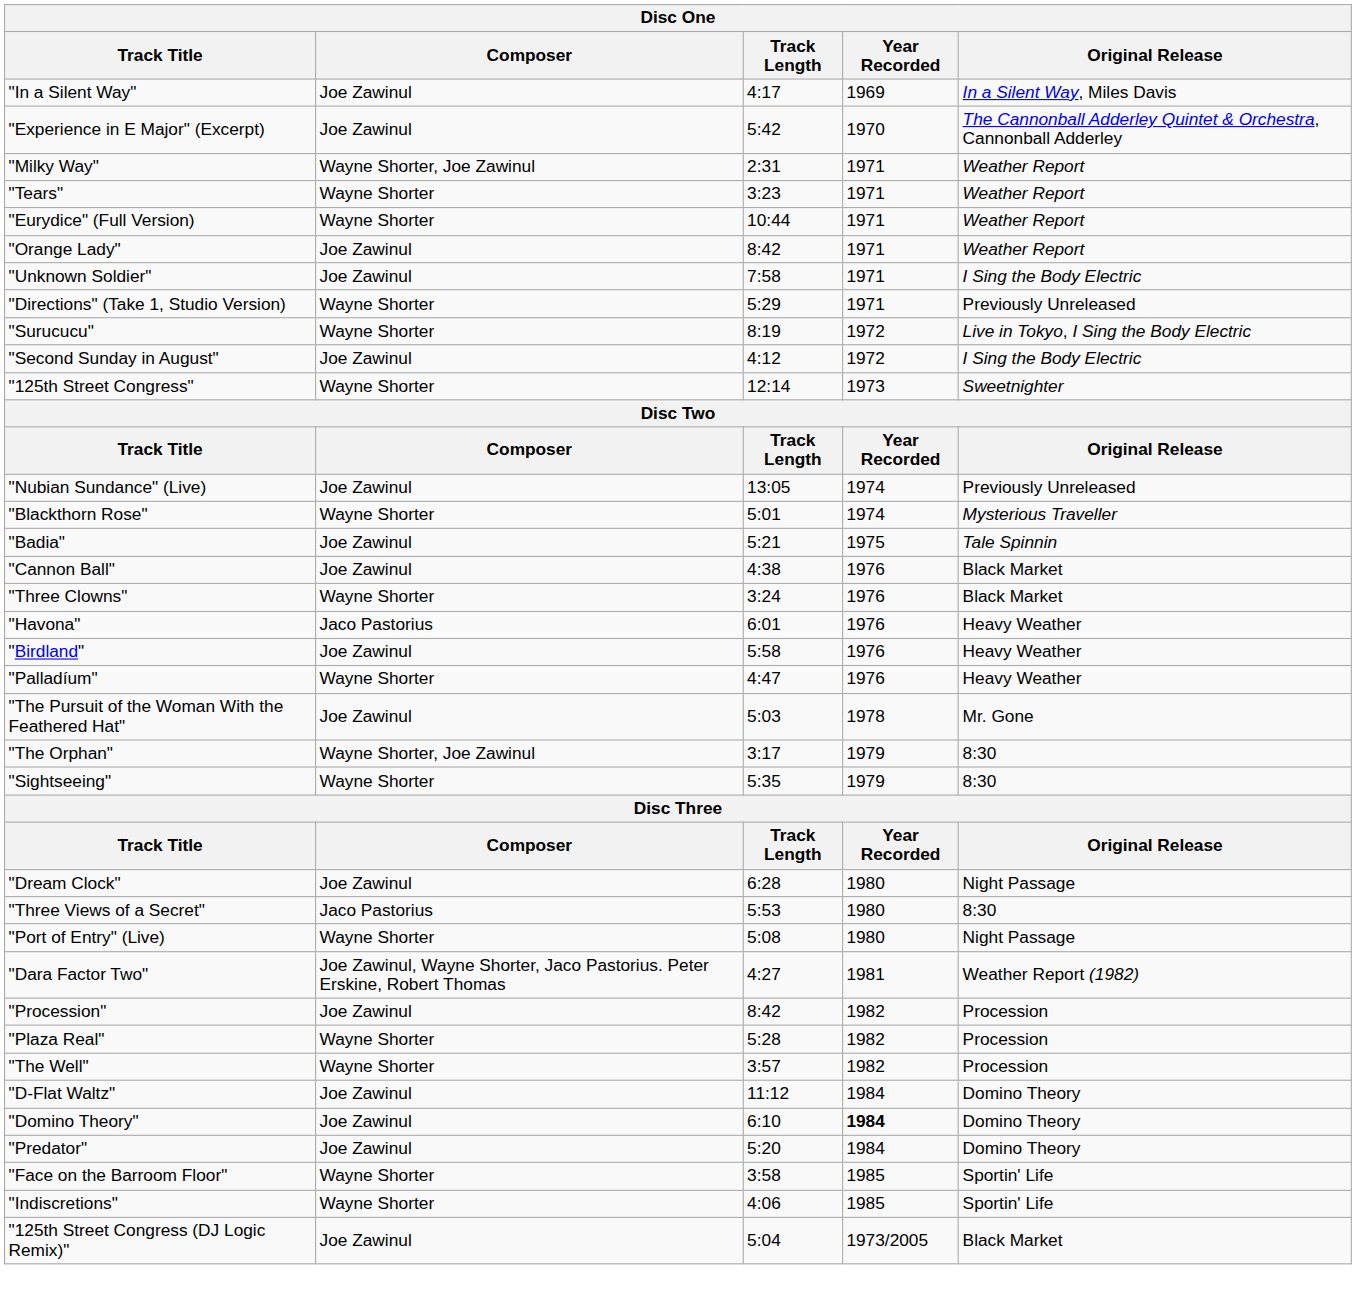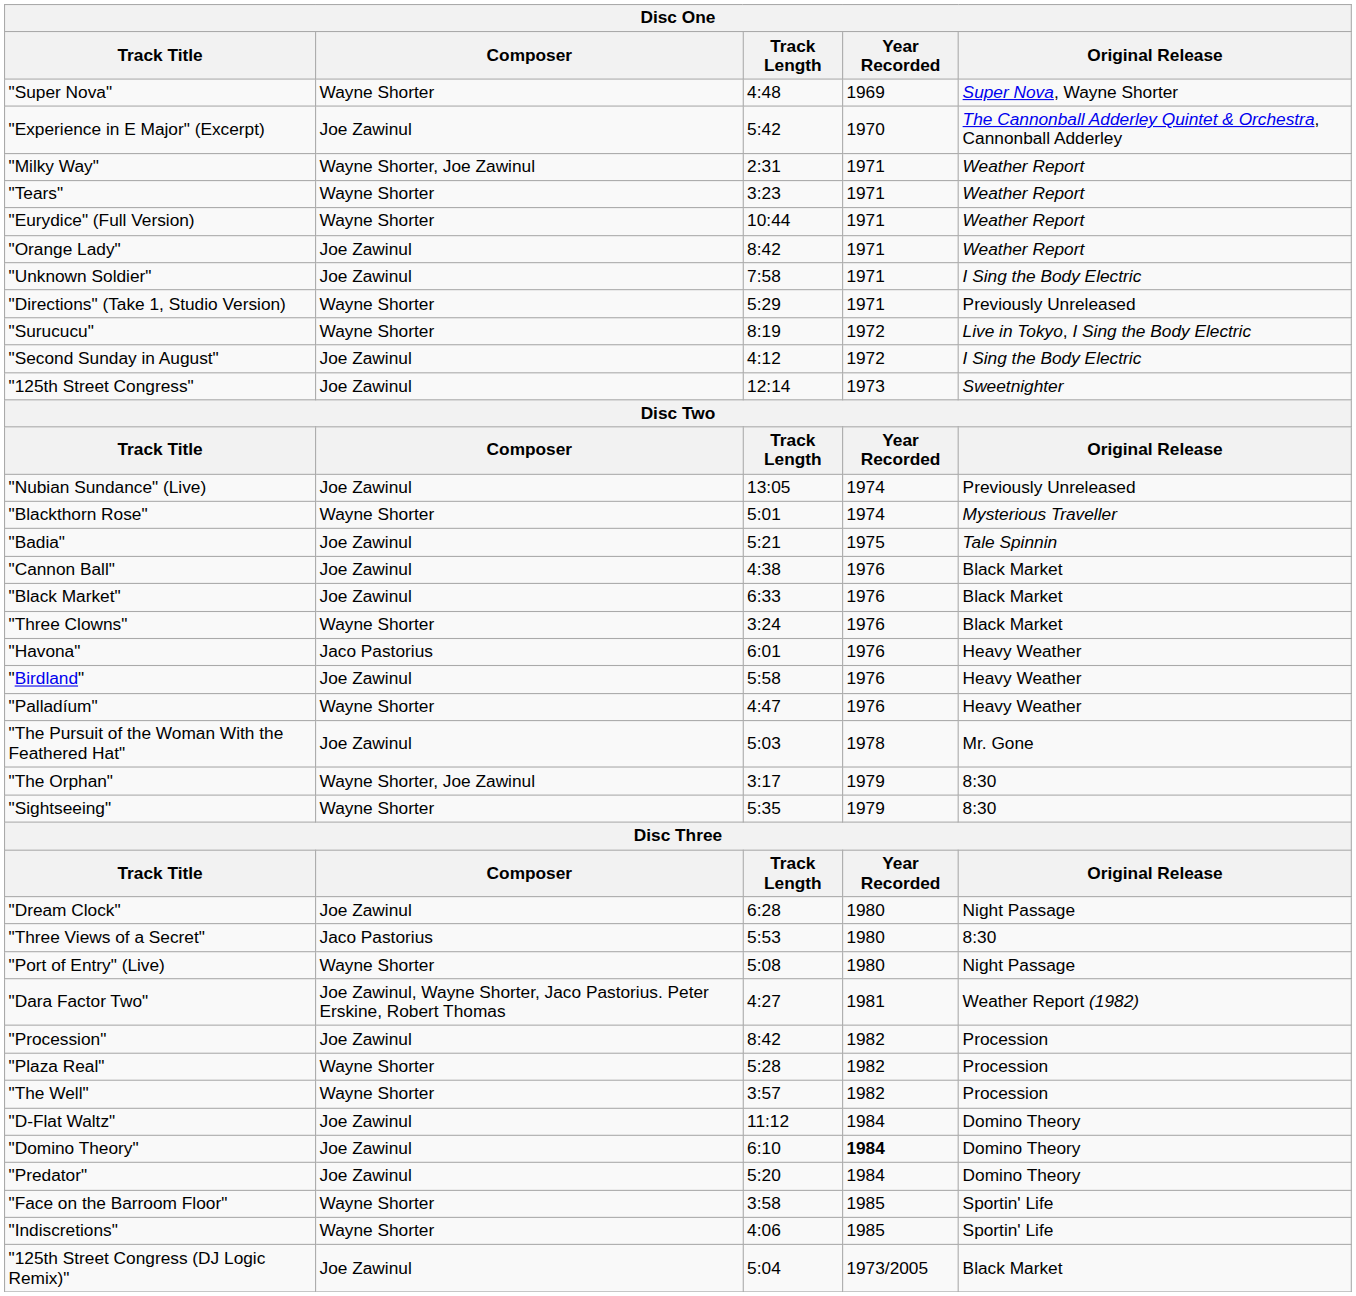- row: "In a Silent Way" | Joe Zawinul | 4:17 | 1969 | In a Silent Way, Miles Davis
+ row: "Super Nova" | Wayne Shorter | 4:48 | 1969 | Super Nova, Wayne Shorter
"125th Street Congress" | Composer: Wayne Shorter -> Joe Zawinul
+ row: "Black Market" | Joe Zawinul | 6:33 | 1976 | Black Market
